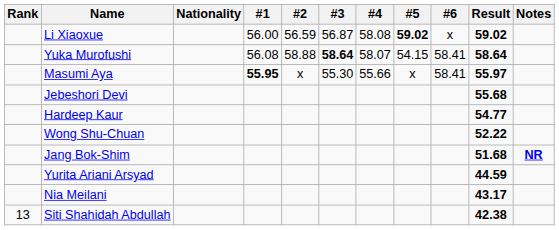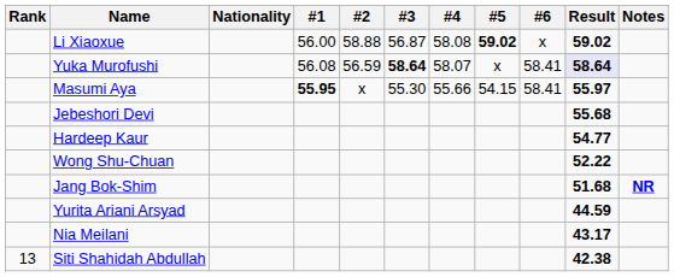Li Xiaoxue | #2: 56.59 -> 58.88
Yuka Murofushi | #2: 58.88 -> 56.59
Yuka Murofushi | #5: 54.15 -> x
Yuka Murofushi | Result: no background -> lavender background
Masumi Aya | #5: x -> 54.15
